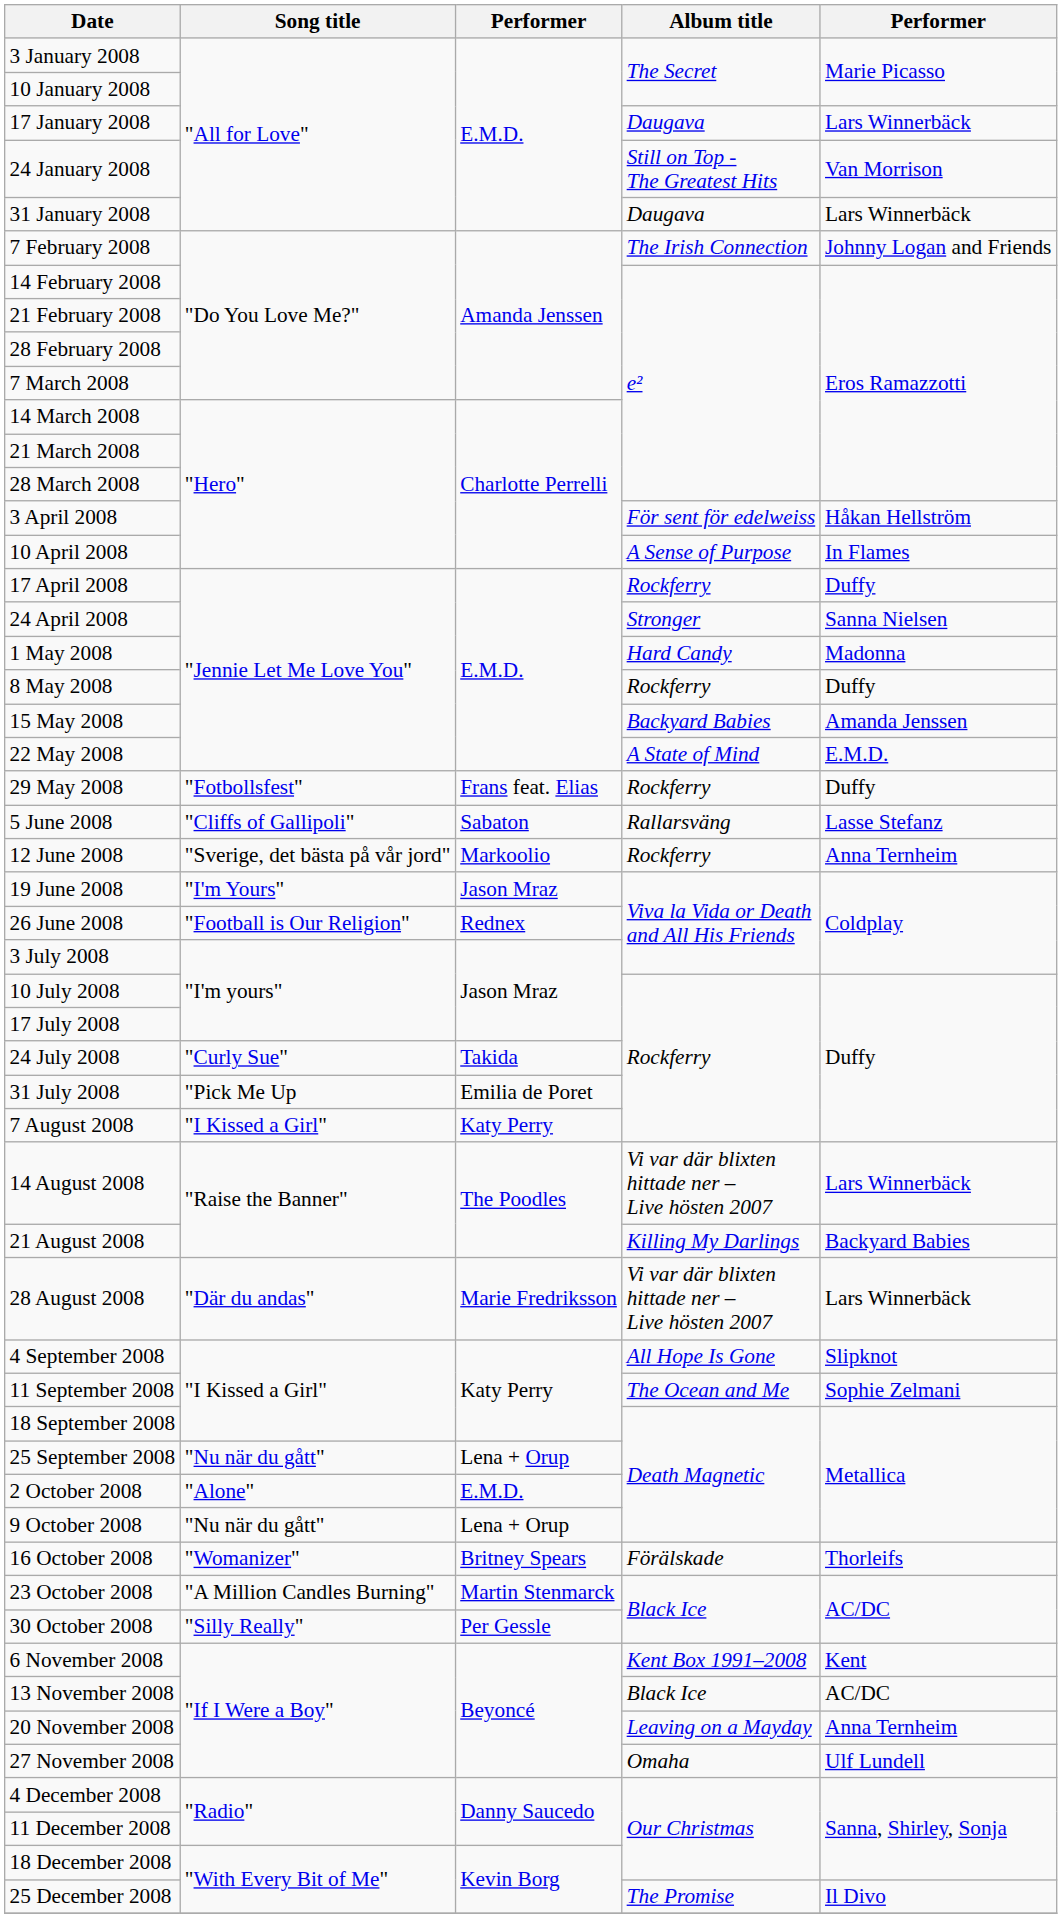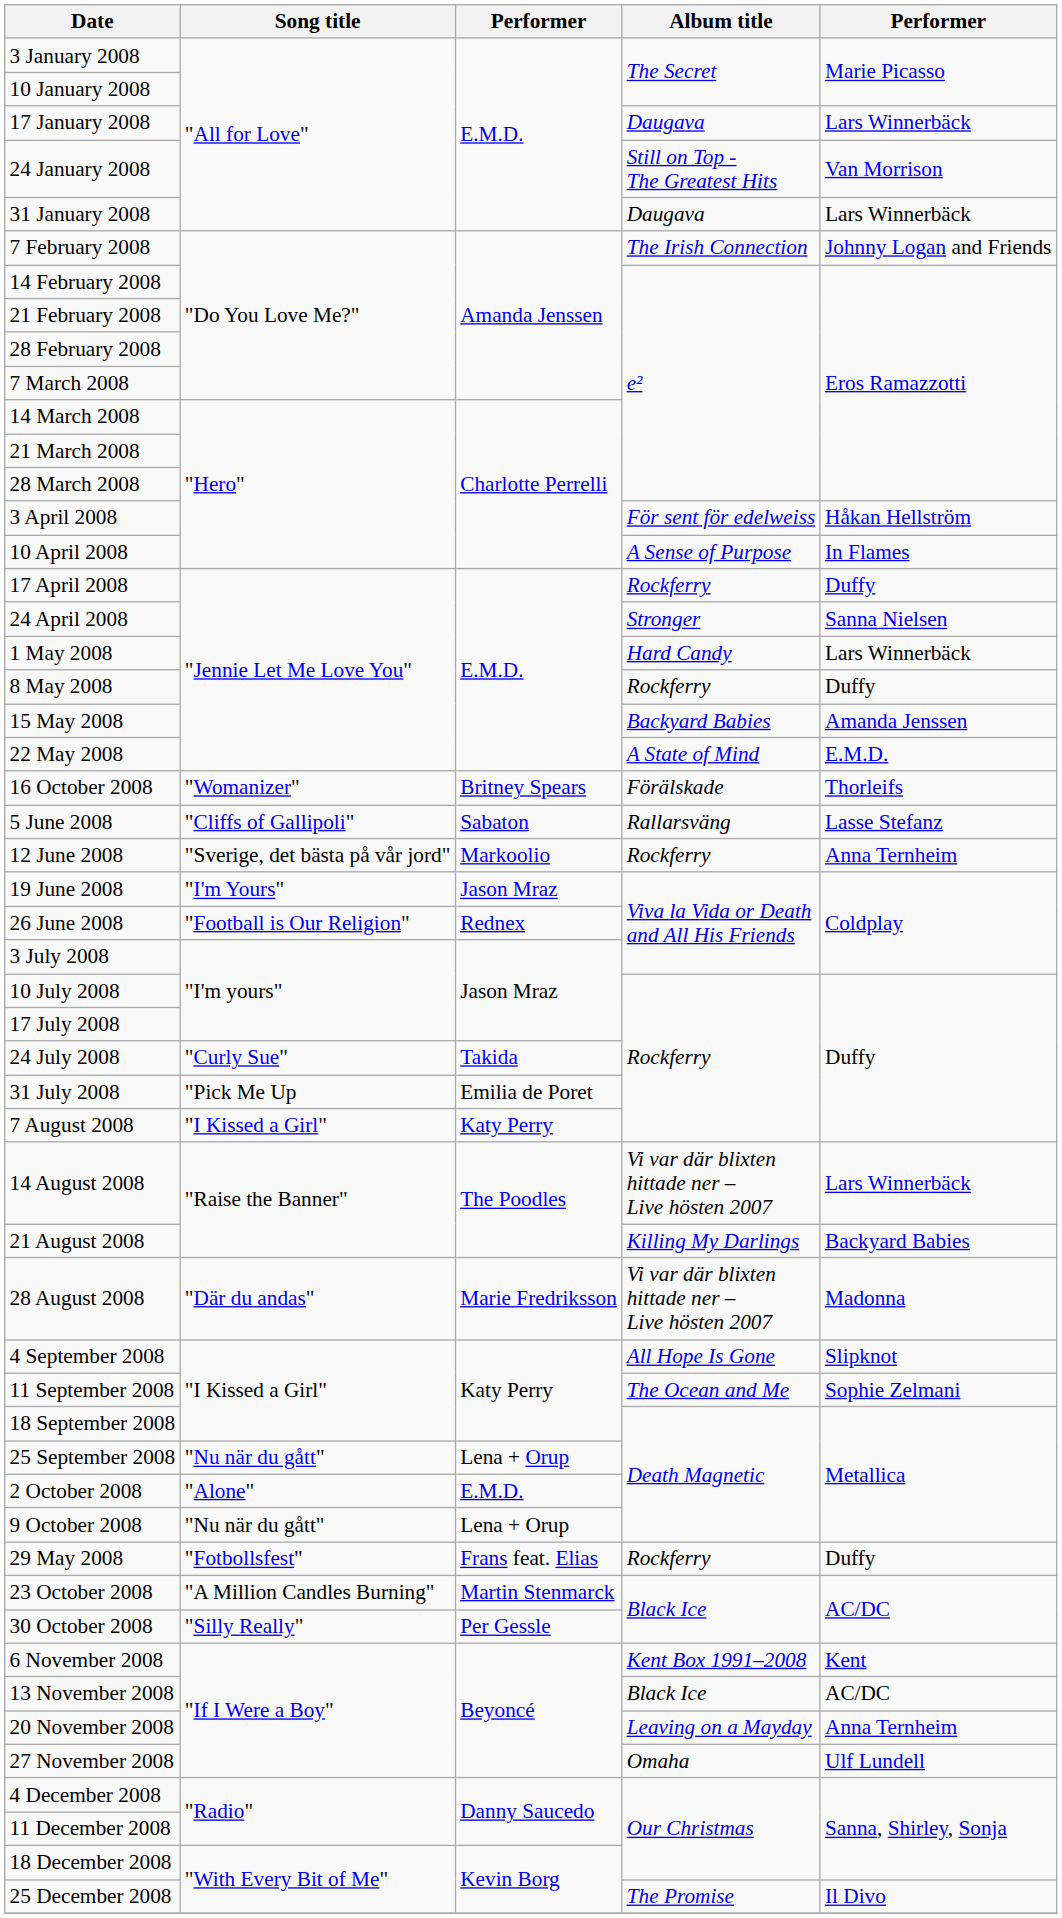1 May 2008 | column 5: Madonna -> Lars Winnerbäck
rows swapped: 29 May 2008 <-> 16 October 2008
28 August 2008 | column 5: Lars Winnerbäck -> Madonna
